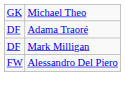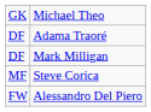+ row: MF | Steve Corica
